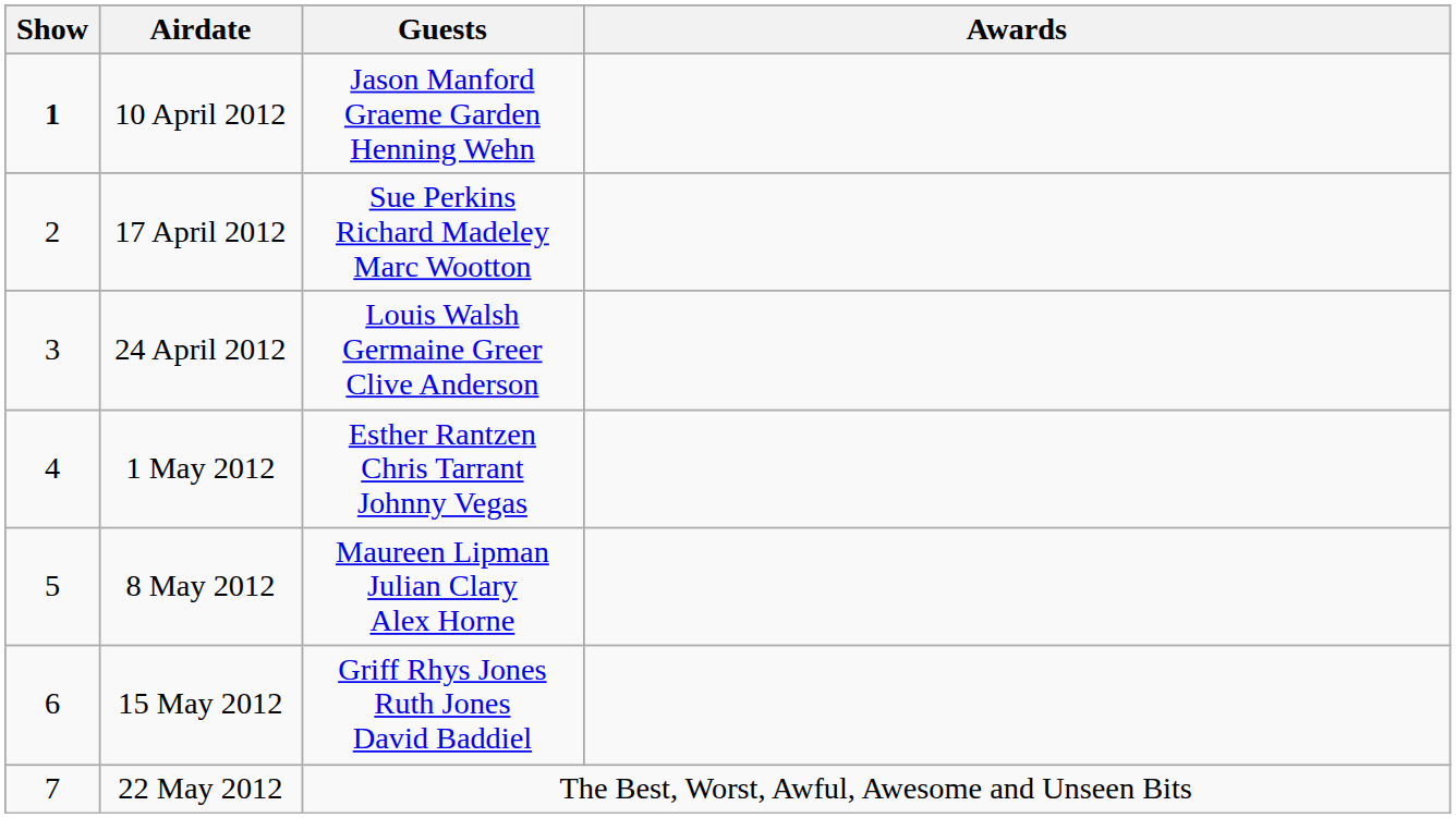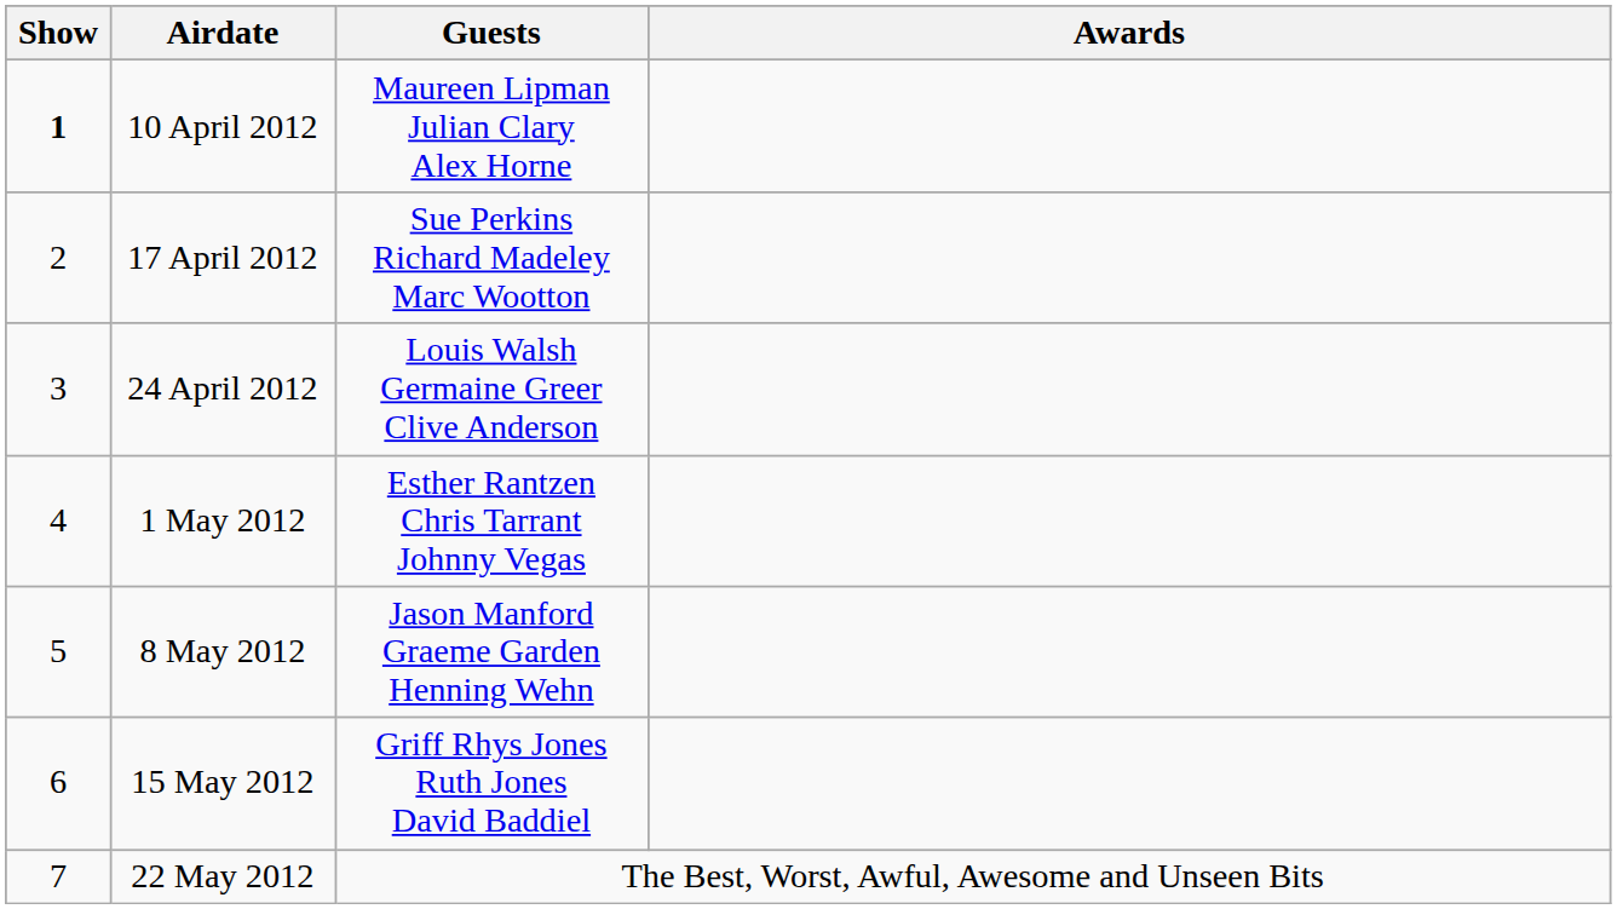10 April 2012 | Guests: Jason Manford Graeme Garden Henning Wehn -> Maureen Lipman Julian Clary Alex Horne
8 May 2012 | Guests: Maureen Lipman Julian Clary Alex Horne -> Jason Manford Graeme Garden Henning Wehn
